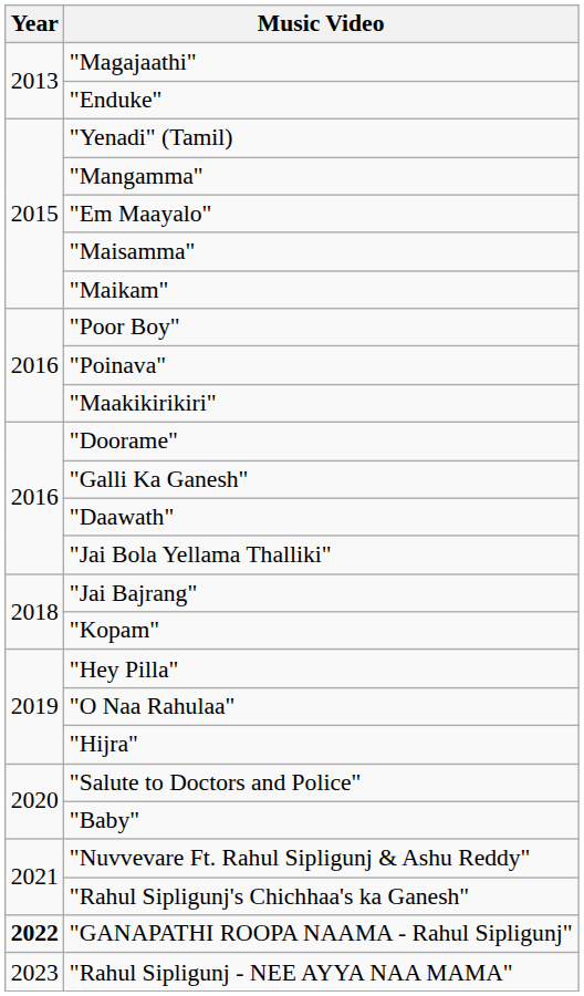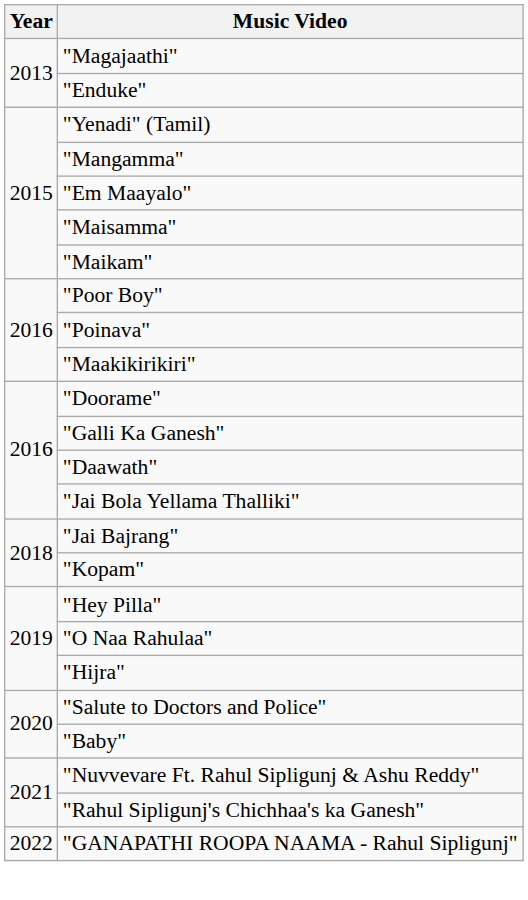"GANAPATHI ROOPA NAAMA - Rahul Sipligunj" | Year: bold -> normal
- row: 2023 | "Rahul Sipligunj - NEE AYYA NAA MAMA"
